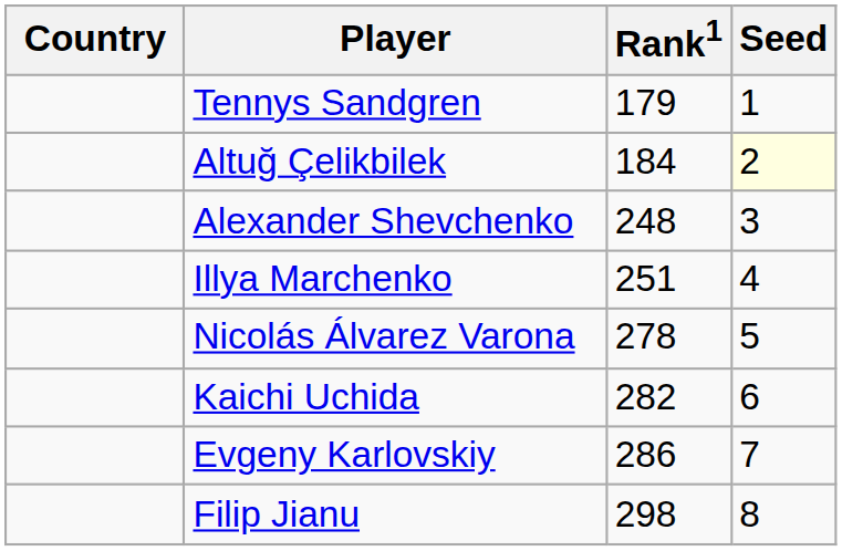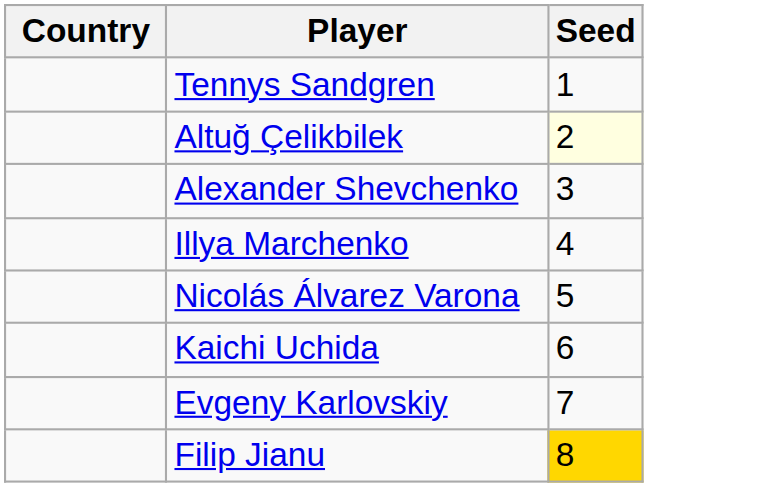- column: Rank1 | 179 | 184 | 248 | 251 | 278 | 282 | 286 | 298
Filip Jianu | Seed: no background -> gold background
